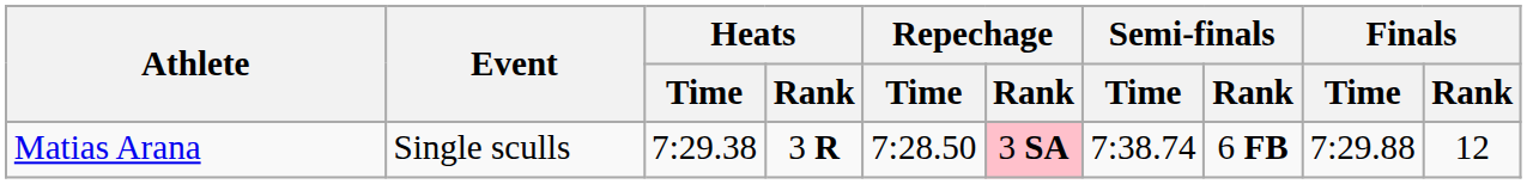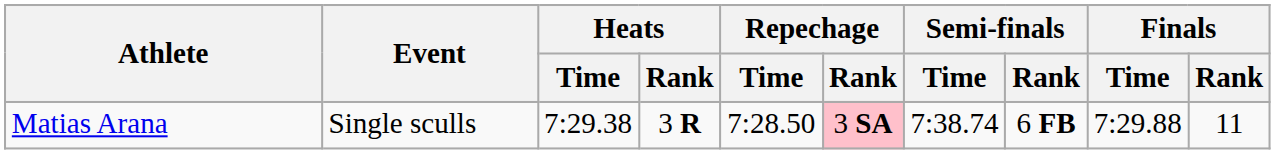Matias Arana | Finals / Rank: 12 -> 11
